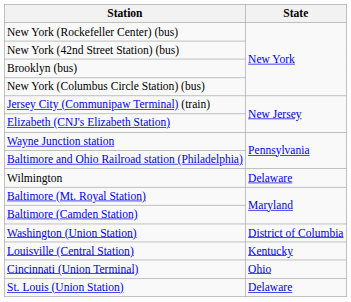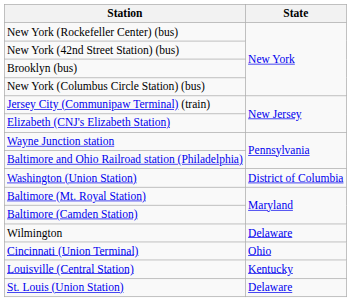rows swapped: Wilmington <-> Washington (Union Station)
rows swapped: Cincinnati (Union Terminal) <-> Louisville (Central Station)
